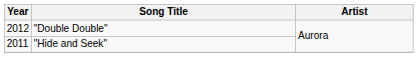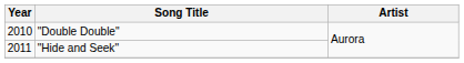"Double Double" | Year: 2012 -> 2010
